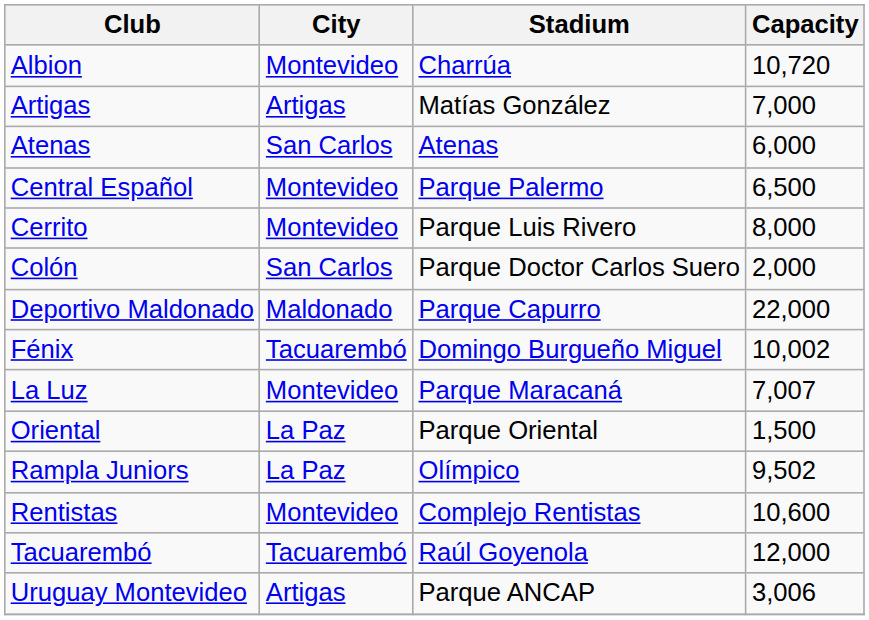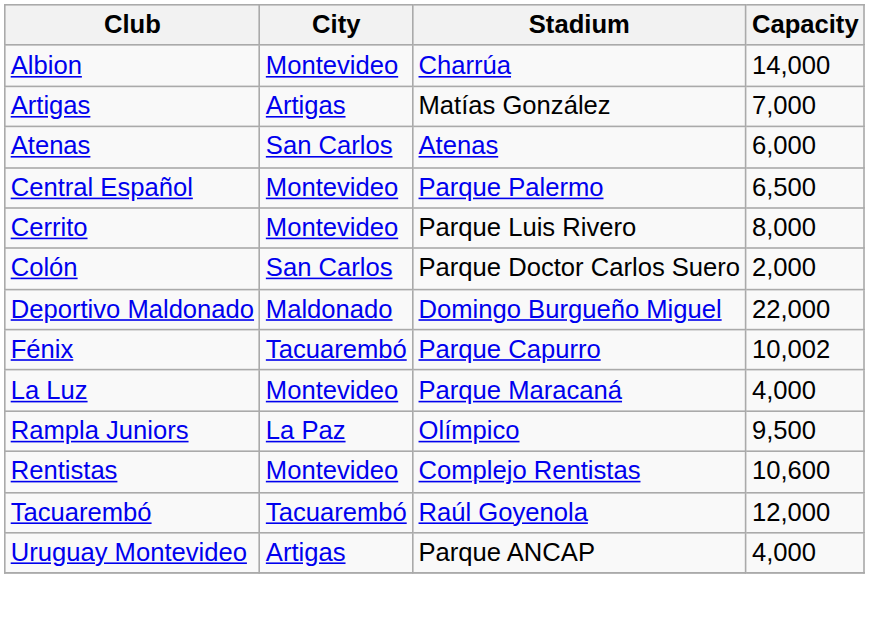Albion | Capacity: 10,720 -> 14,000
Deportivo Maldonado | Stadium: Parque Capurro -> Domingo Burgueño Miguel
Fénix | Stadium: Domingo Burgueño Miguel -> Parque Capurro
La Luz | Capacity: 7,007 -> 4,000
- row: Oriental | La Paz | Parque Oriental | 1,500
Rampla Juniors | Capacity: 9,502 -> 9,500
Uruguay Montevideo | Capacity: 3,006 -> 4,000
